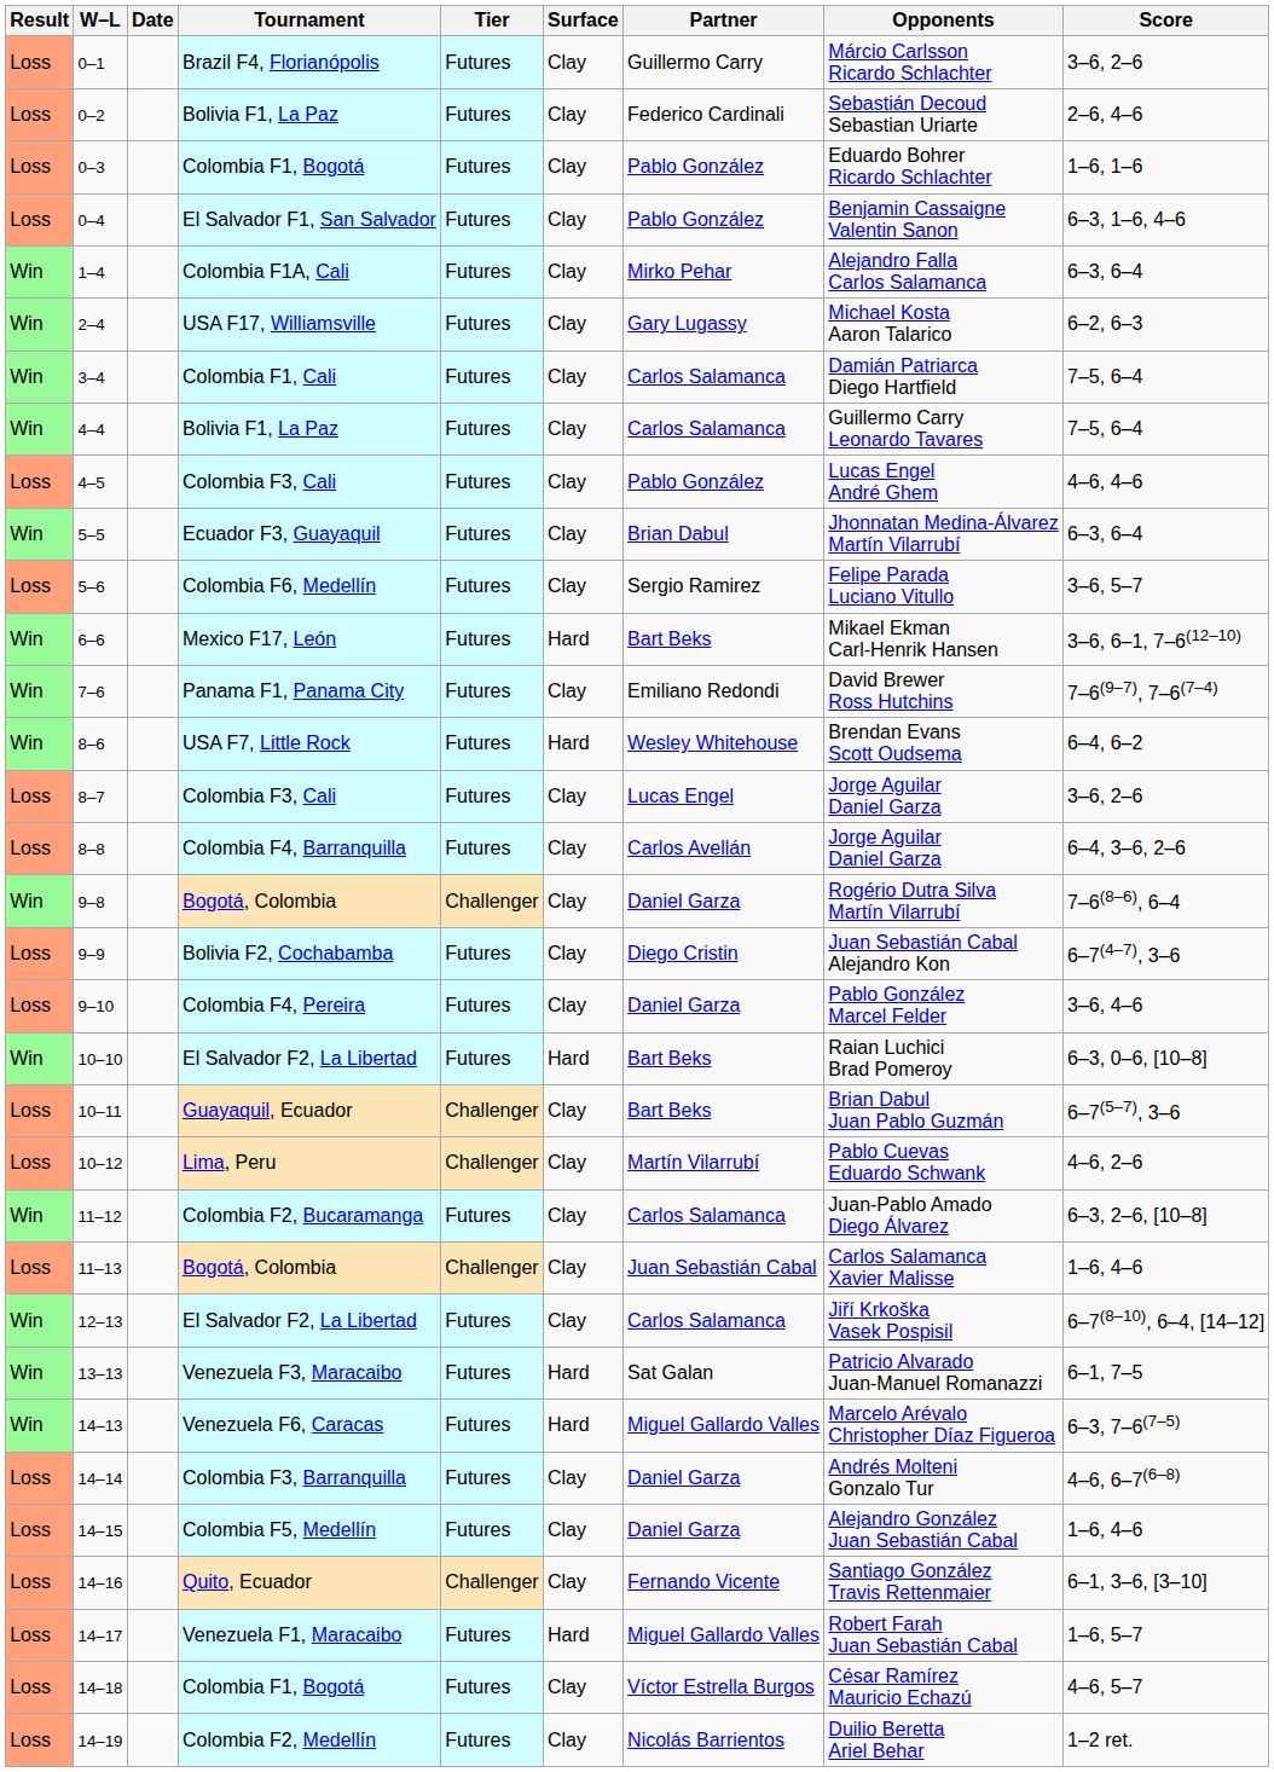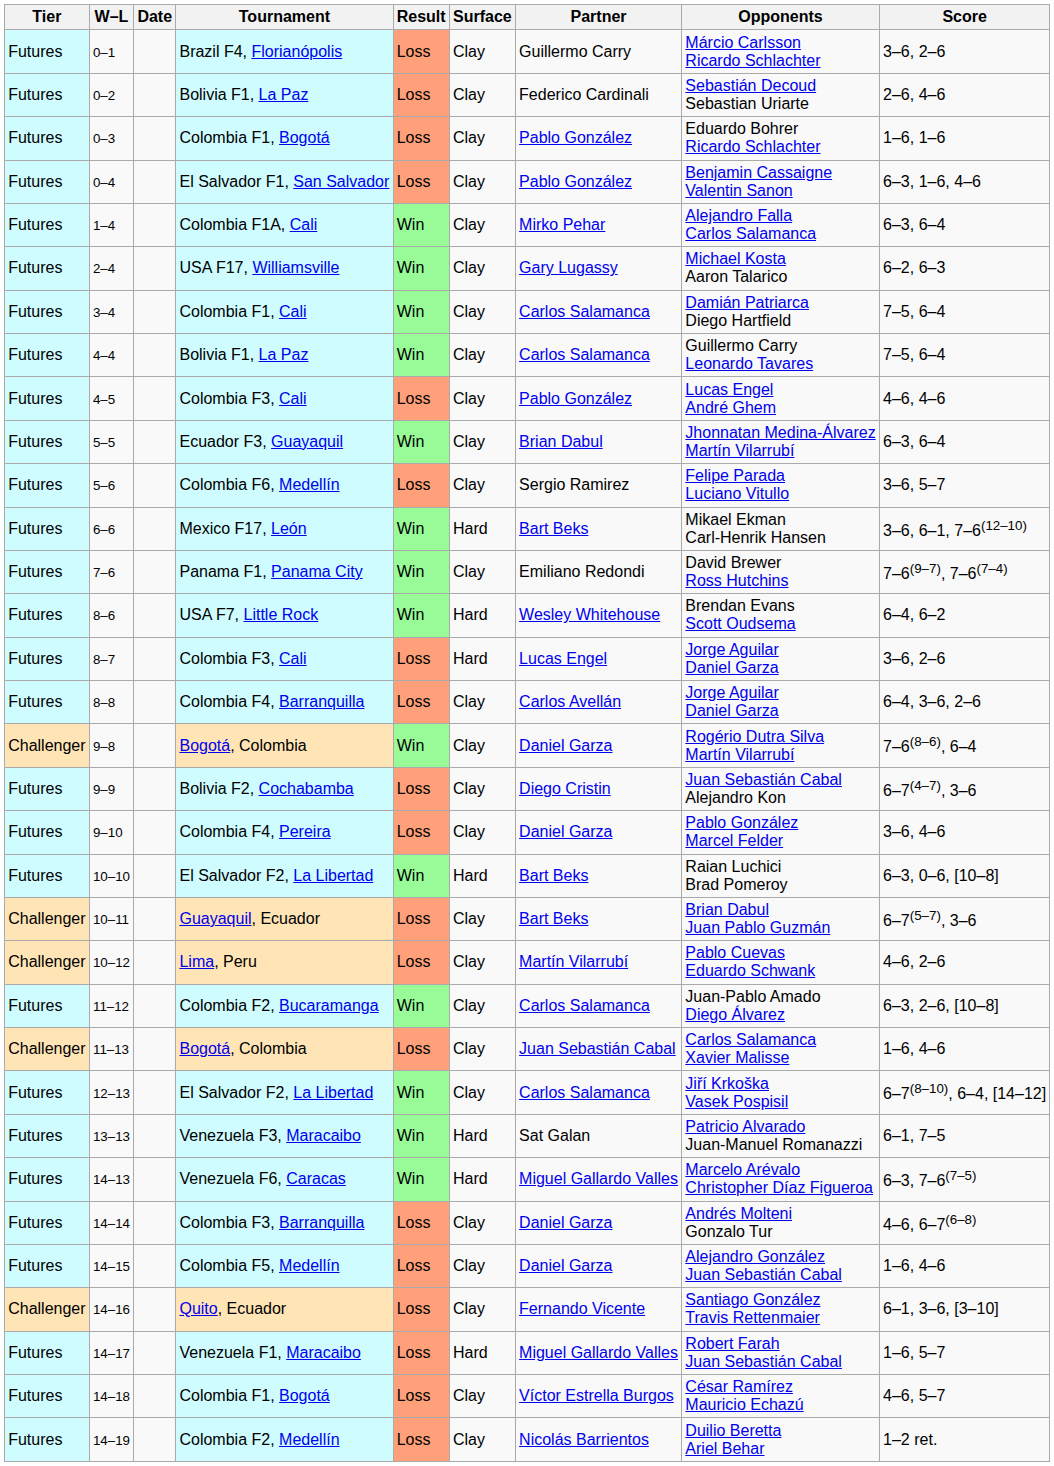columns swapped: Result <-> Tier
8–7 | Surface: Clay -> Hard
